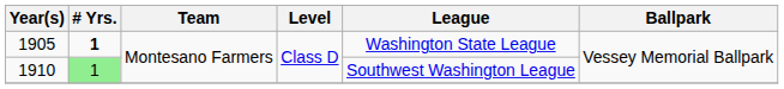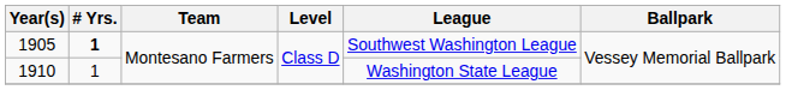1905 | League: Washington State League -> Southwest Washington League
1910 | # Yrs.: lightgreen background -> no background
1910 | League: Southwest Washington League -> Washington State League
